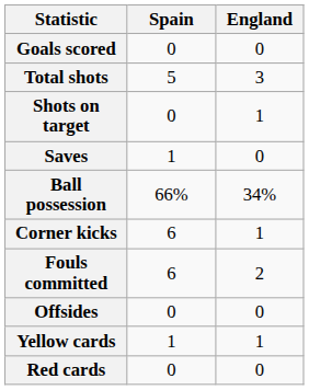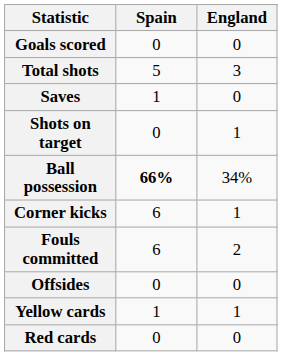rows swapped: Shots on target <-> Saves
Ball possession | Spain: normal -> bold
